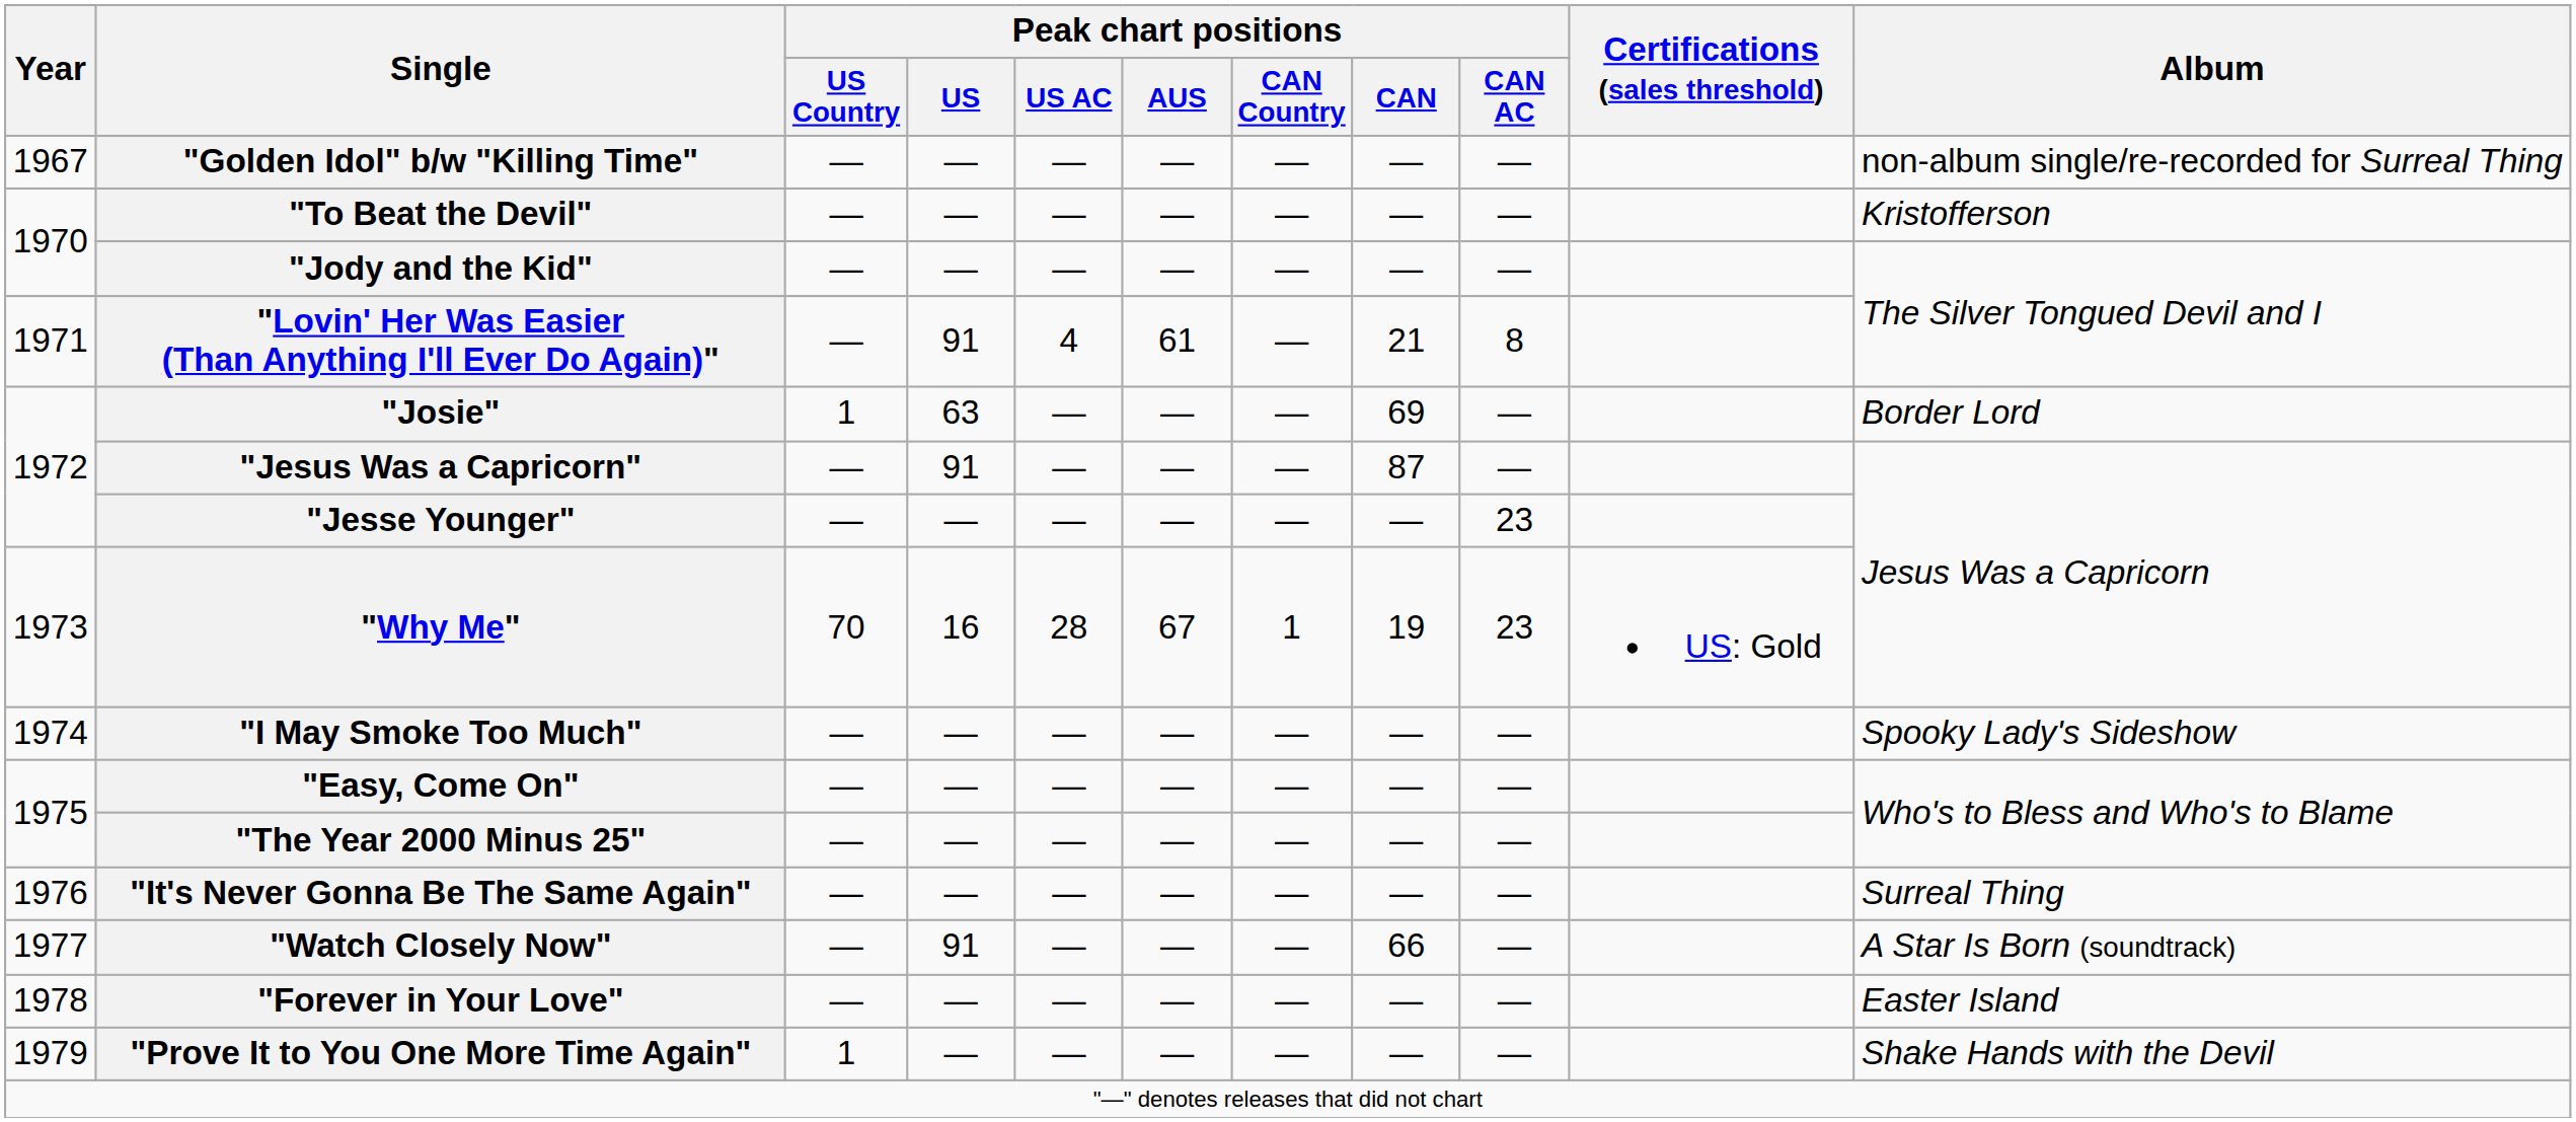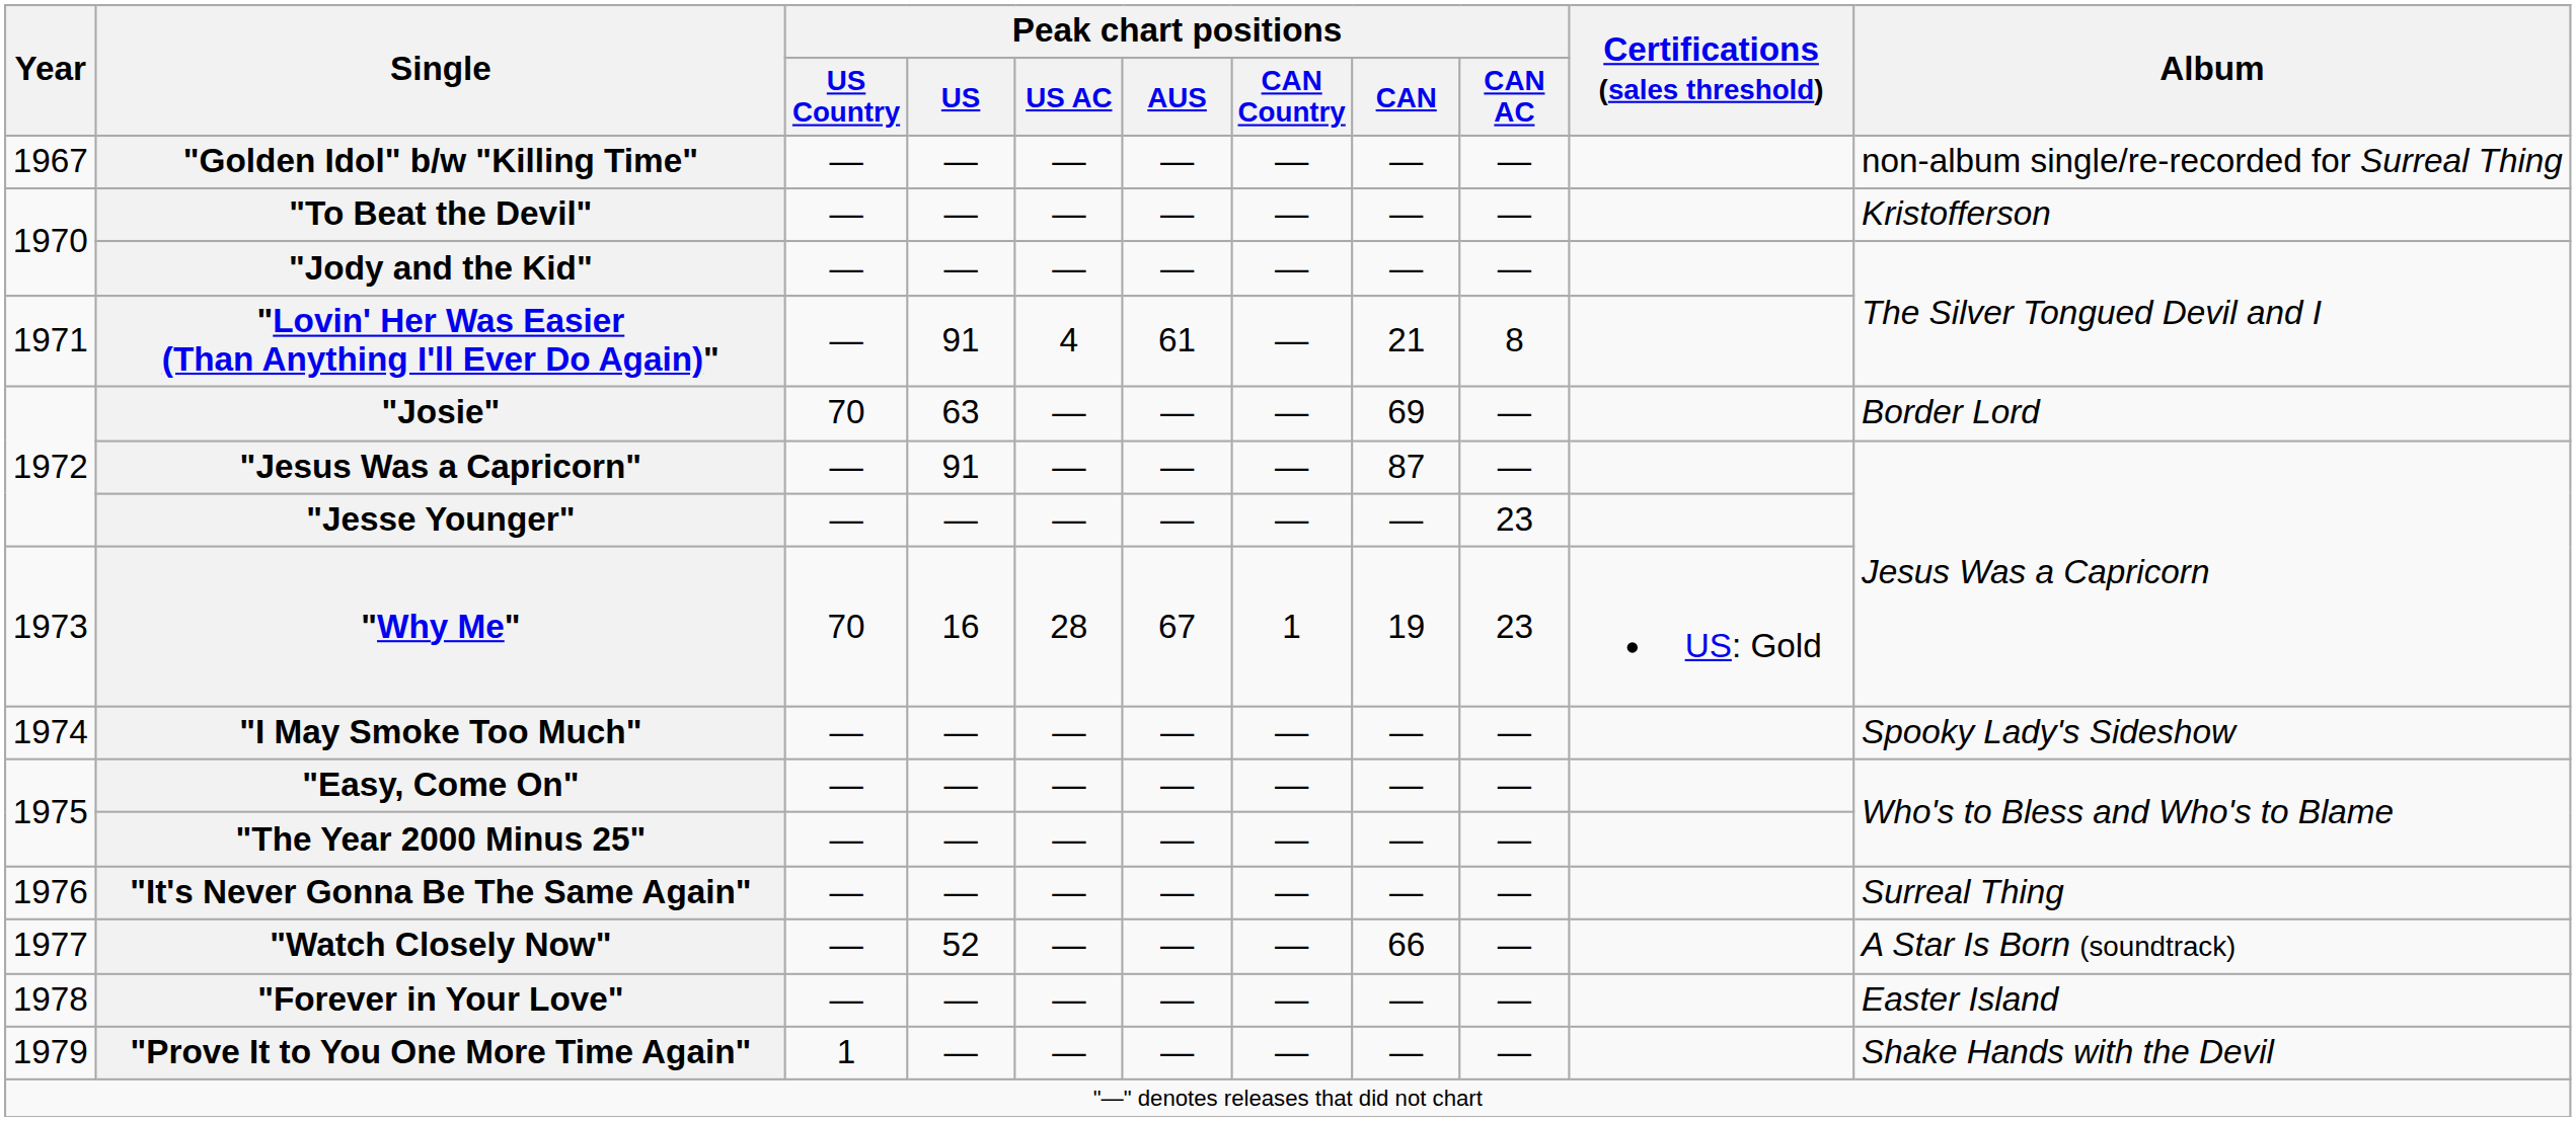"Josie" | Peak chart positions / US Country: 1 -> 70
"Watch Closely Now" | Peak chart positions / US: 91 -> 52
